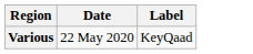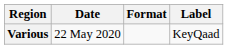+ column: Format
